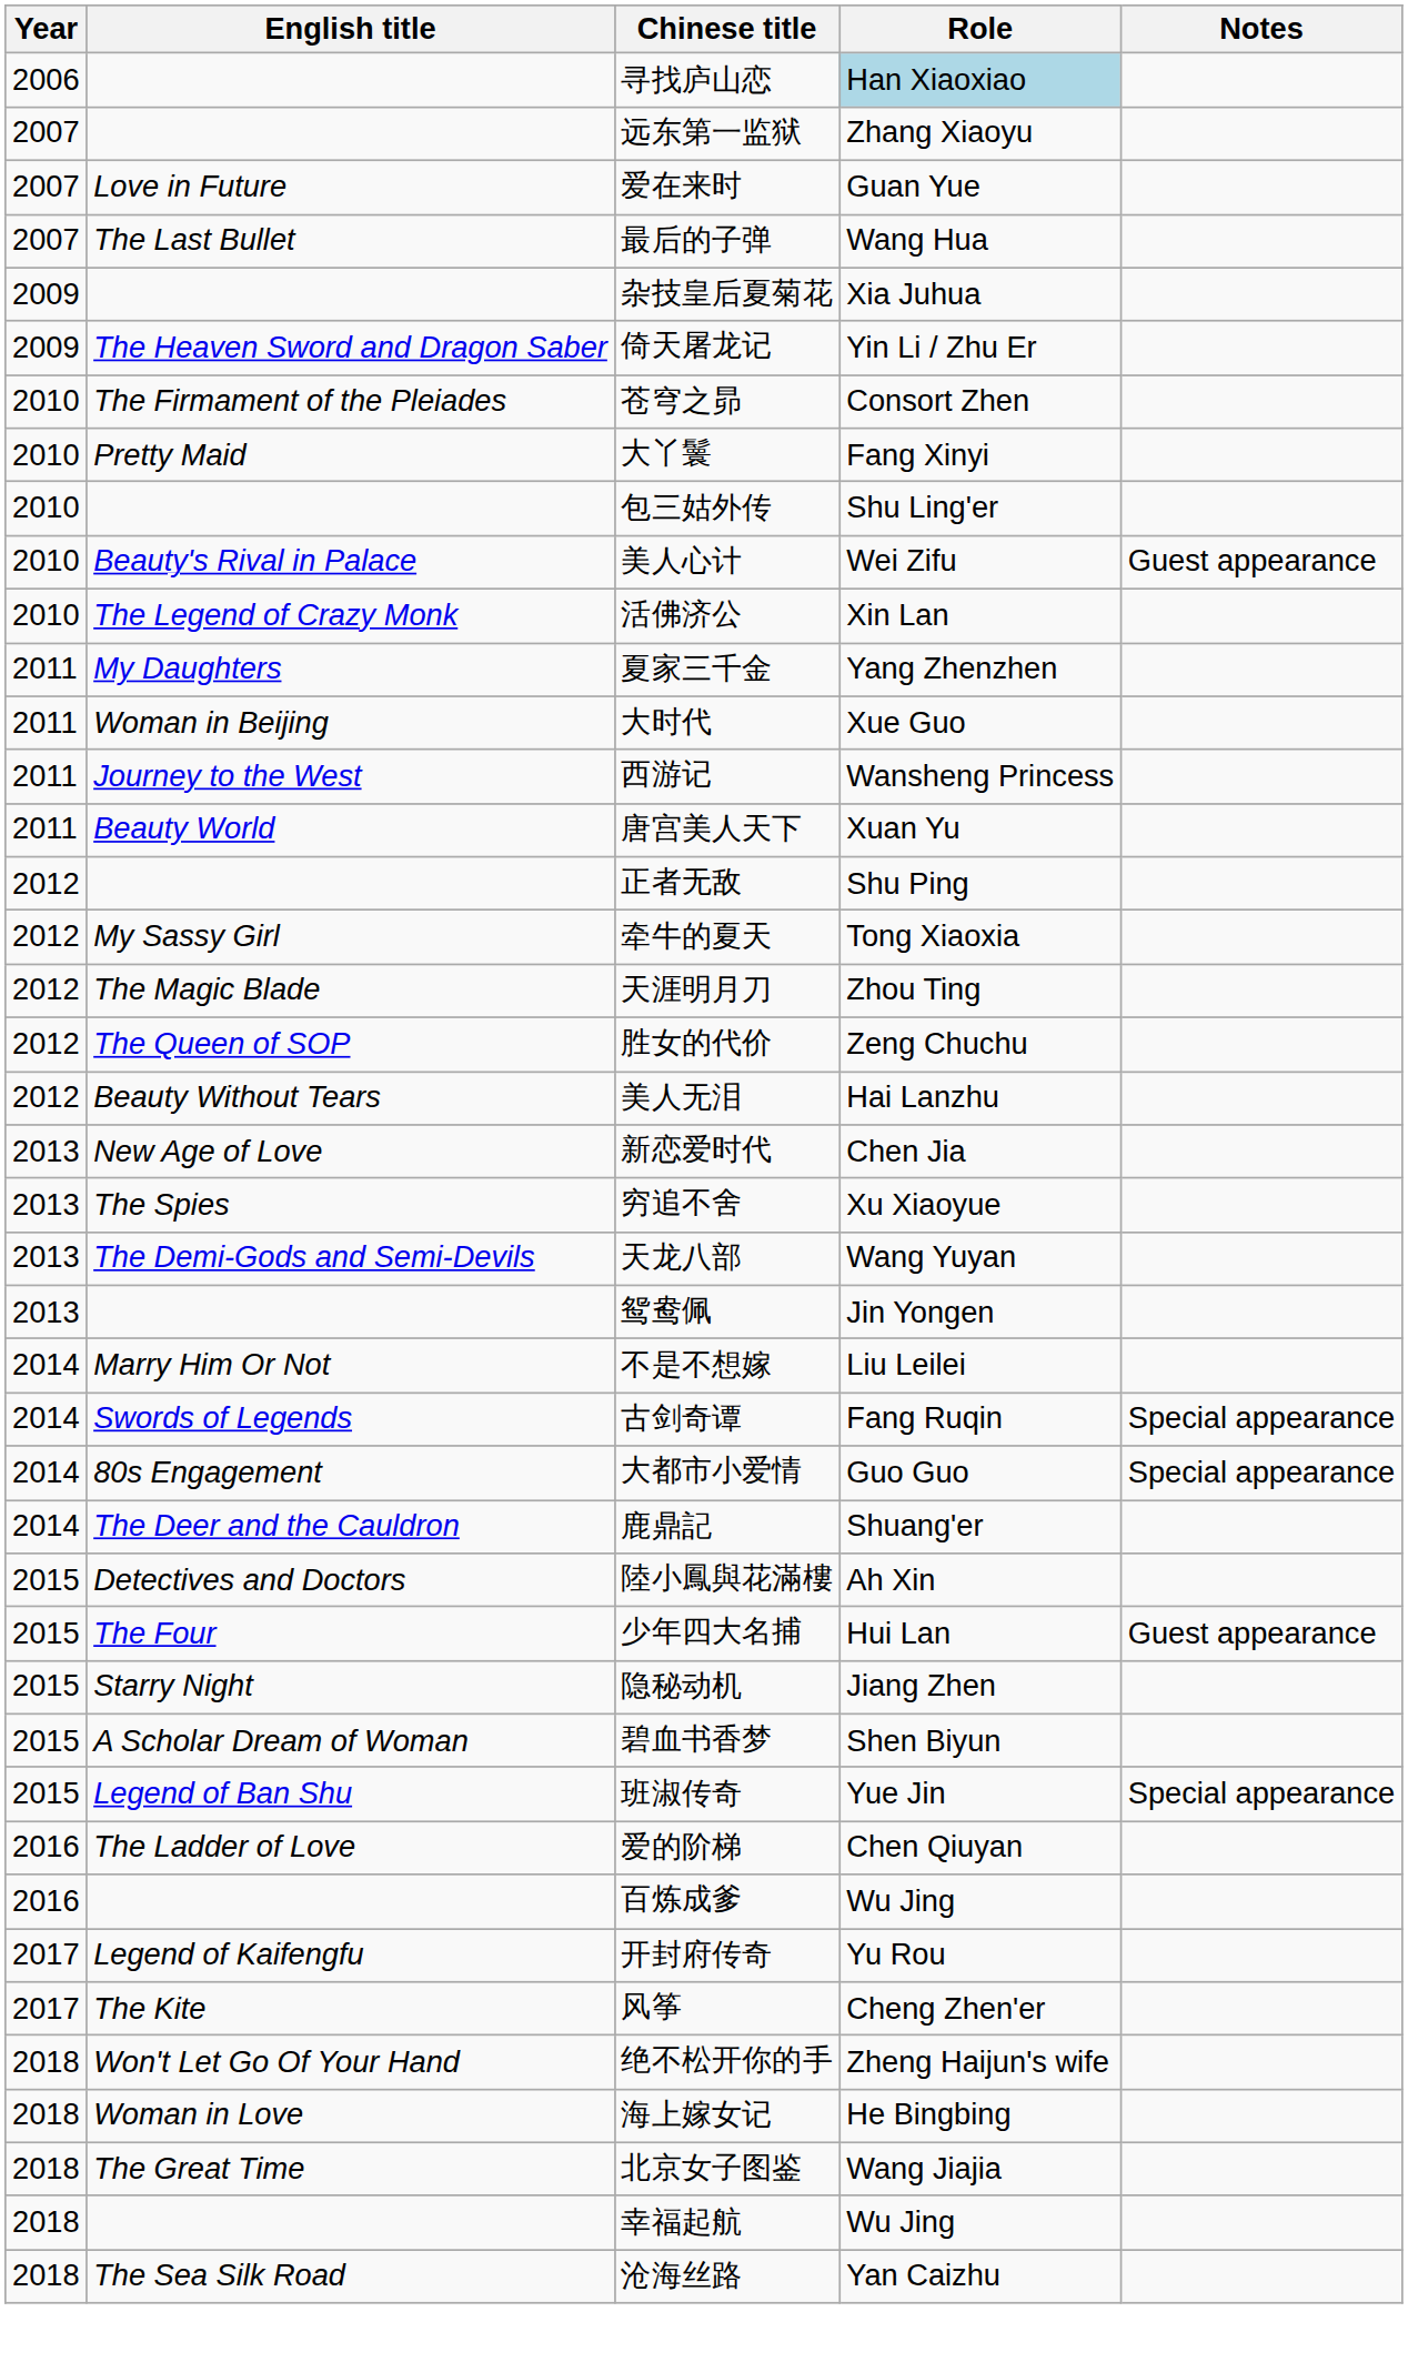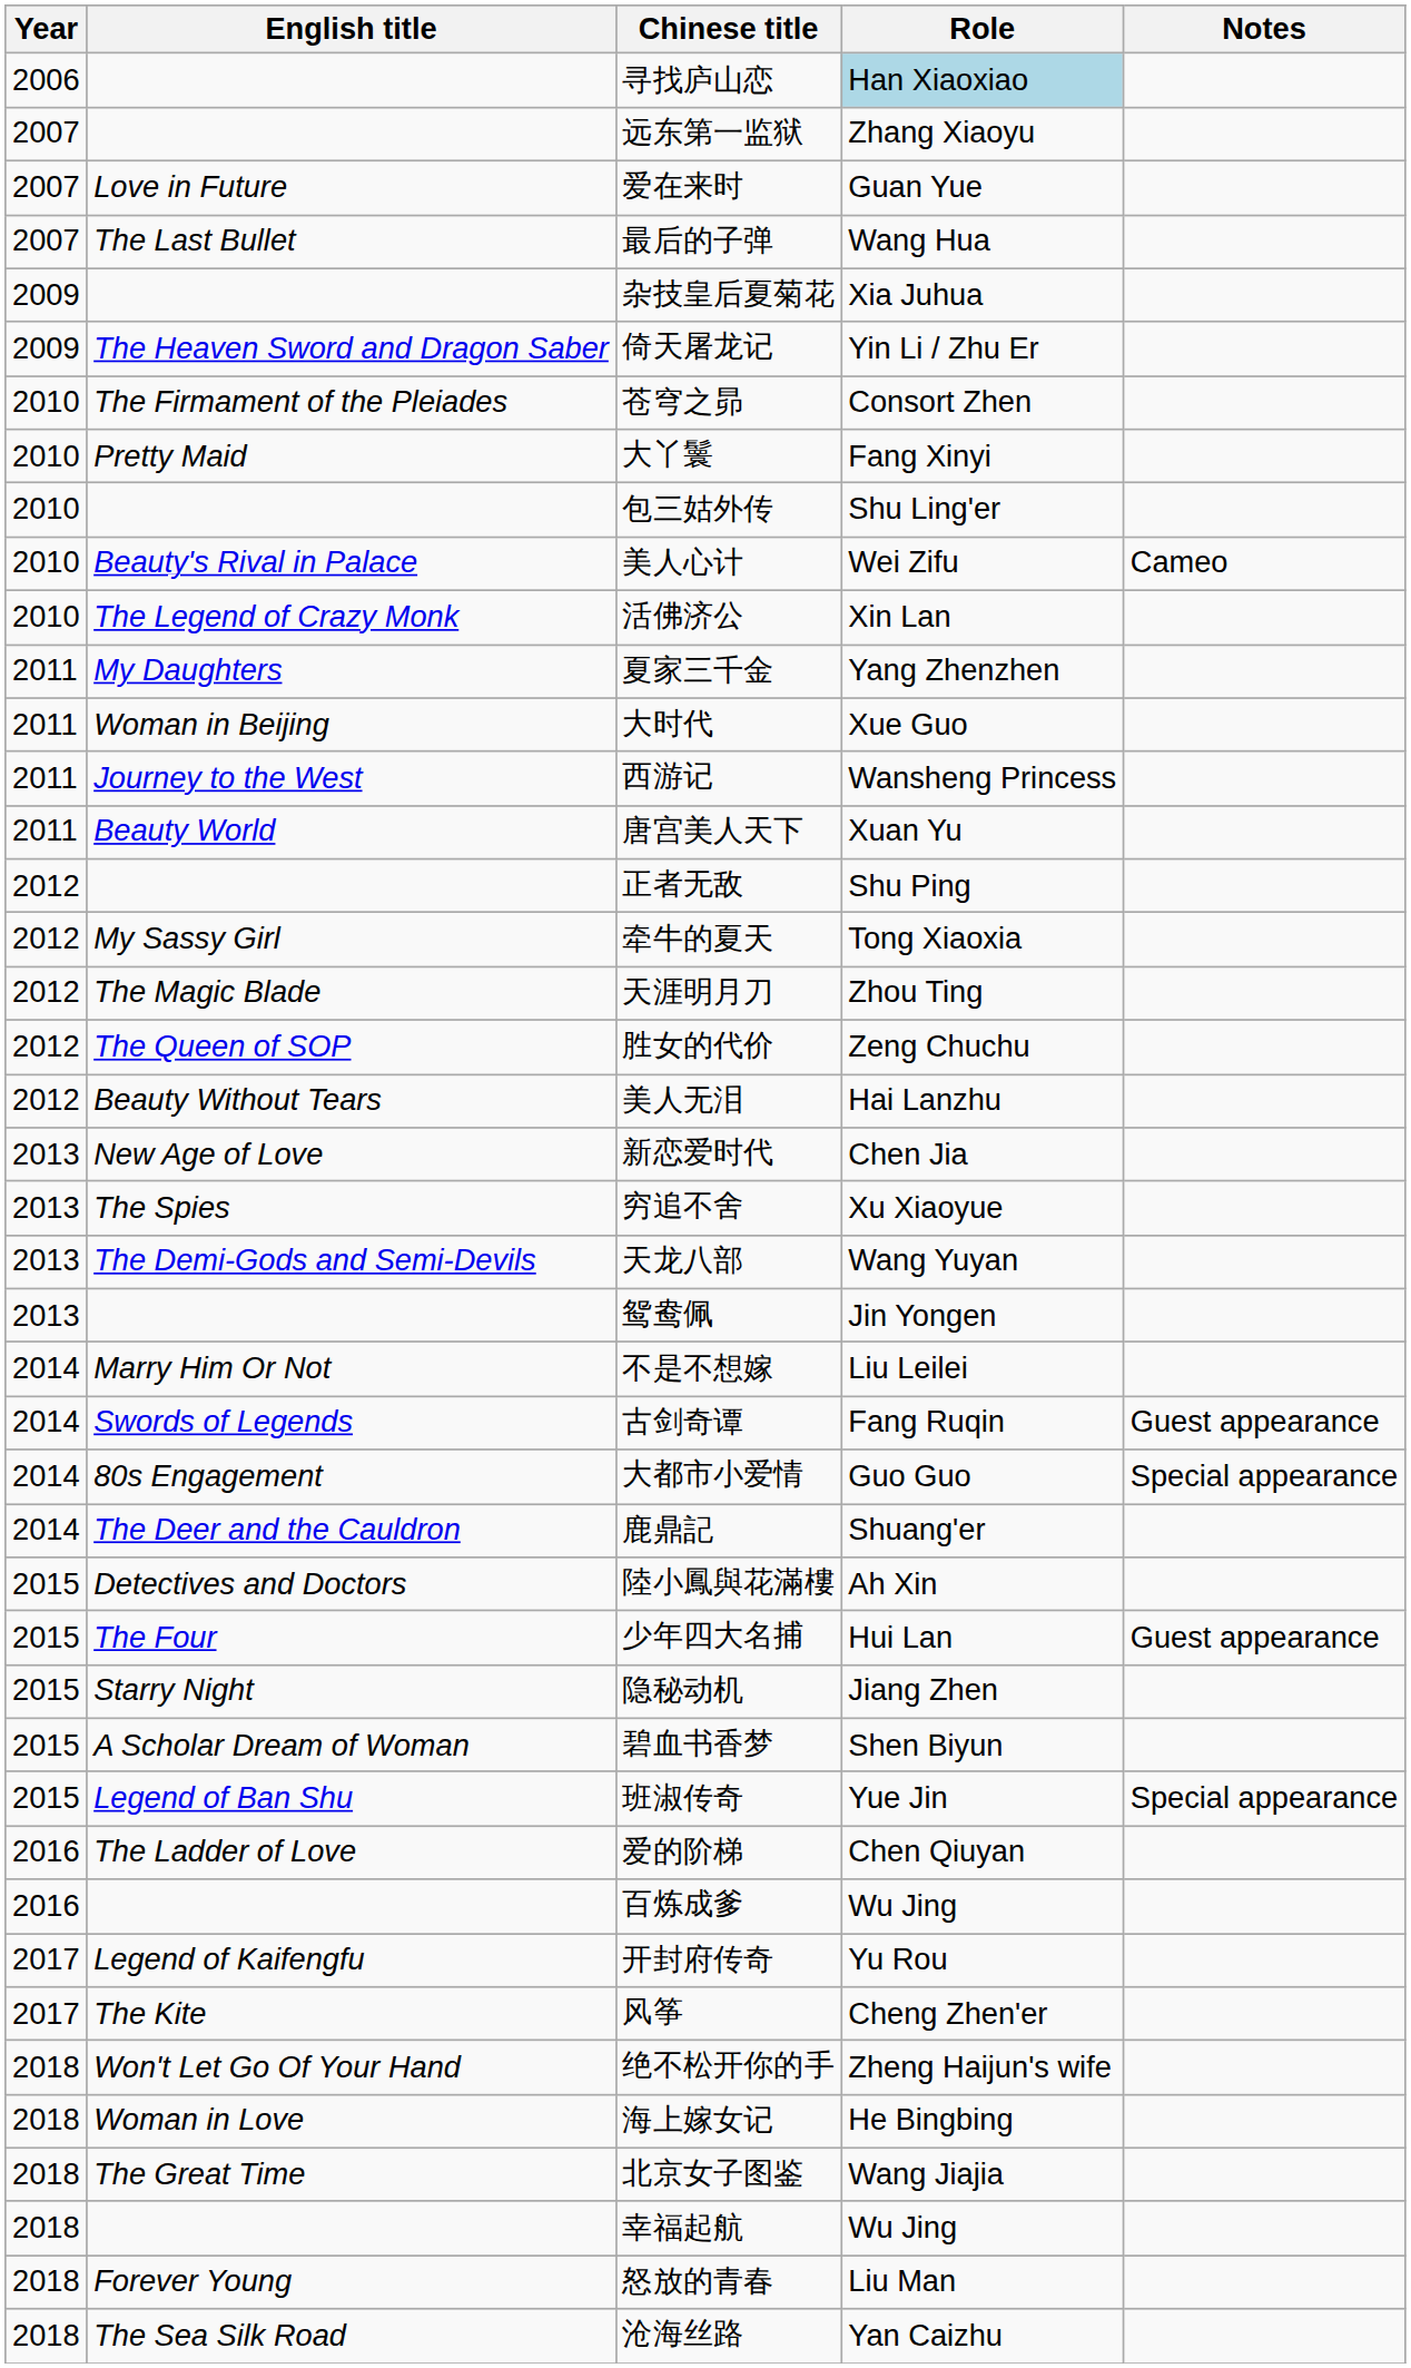美人心计 | Notes: Guest appearance -> Cameo
古剑奇谭 | Notes: Special appearance -> Guest appearance
+ row: 2018 | Forever Young | 怒放的青春 | Liu Man
